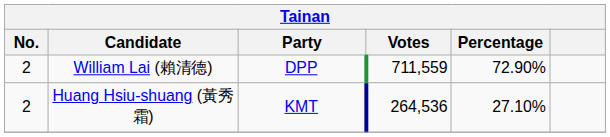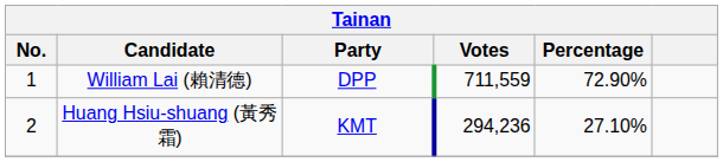William Lai (賴清德) | No.: 2 -> 1
Huang Hsiu-shuang (黃秀霜) | Votes: 264,536 -> 294,236
